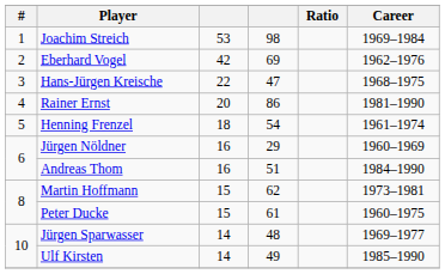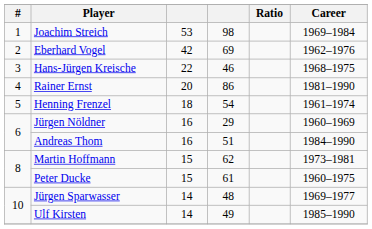Hans-Jürgen Kreische | column 4: 47 -> 46
